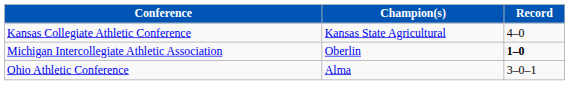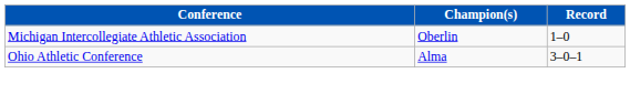- row: Kansas Collegiate Athletic Conference | Kansas State Agricultural | 4–0
Michigan Intercollegiate Athletic Association | Record: bold -> normal
